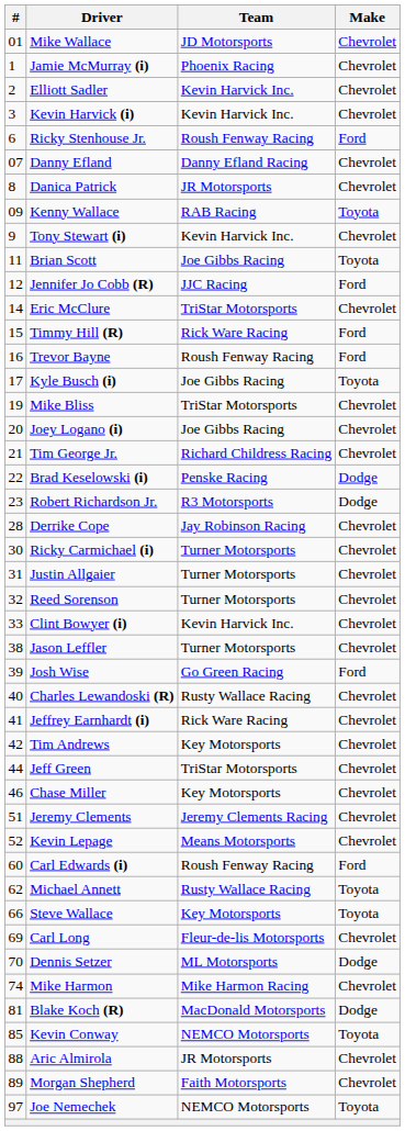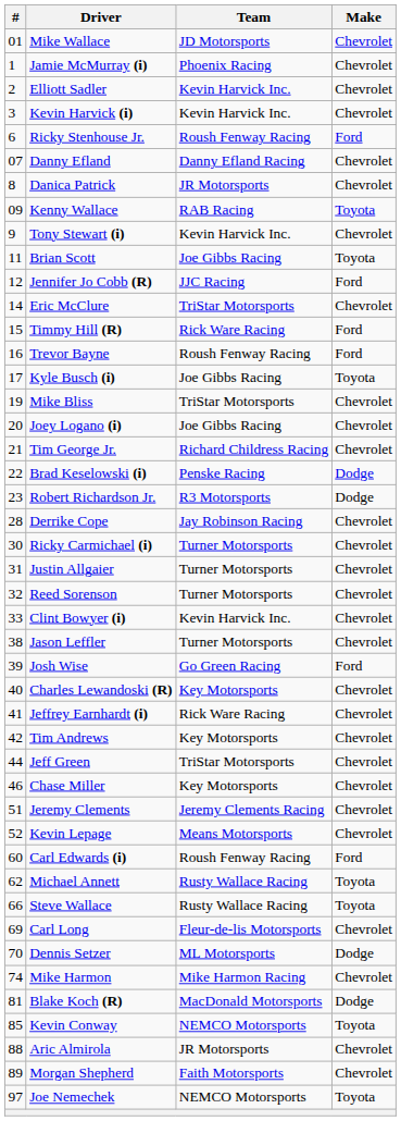Charles Lewandoski (R) | Team: Rusty Wallace Racing -> Key Motorsports
Steve Wallace | Team: Key Motorsports -> Rusty Wallace Racing
